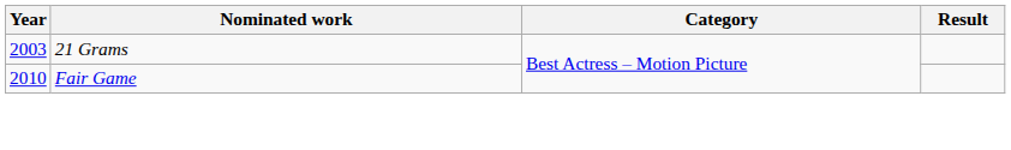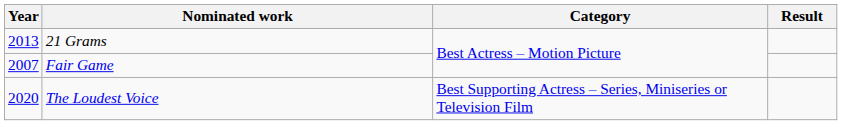21 Grams | Year: 2003 -> 2013
Fair Game | Year: 2010 -> 2007
+ row: 2020 | The Loudest Voice | Best Supporting Actress – Series, Miniseries or Television Film
